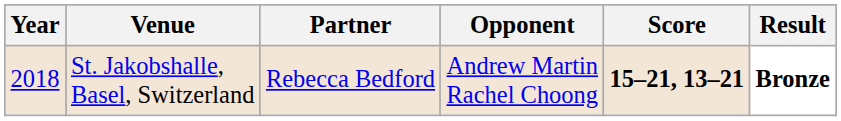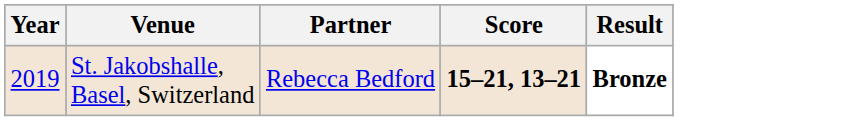- column: Opponent | Andrew Martin Rachel Choong
St. Jakobshalle, Basel, Switzerland | Year: 2018 -> 2019
